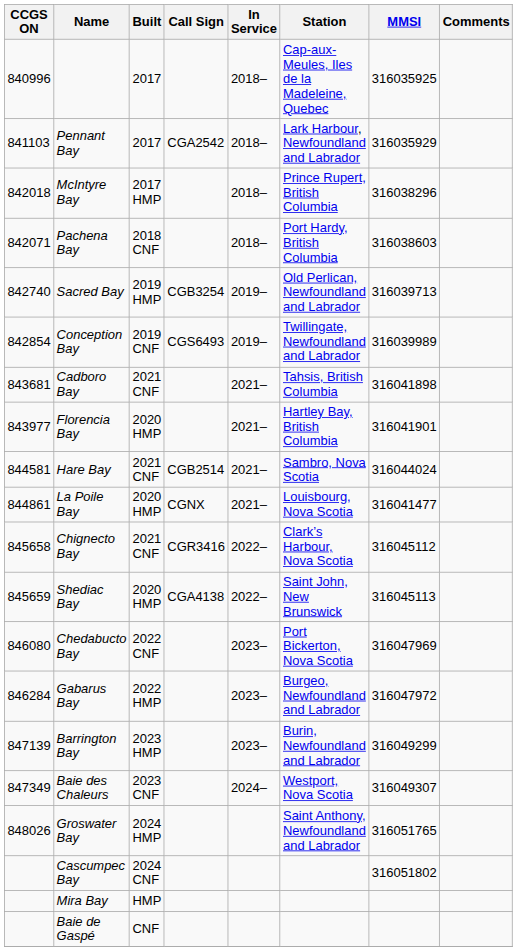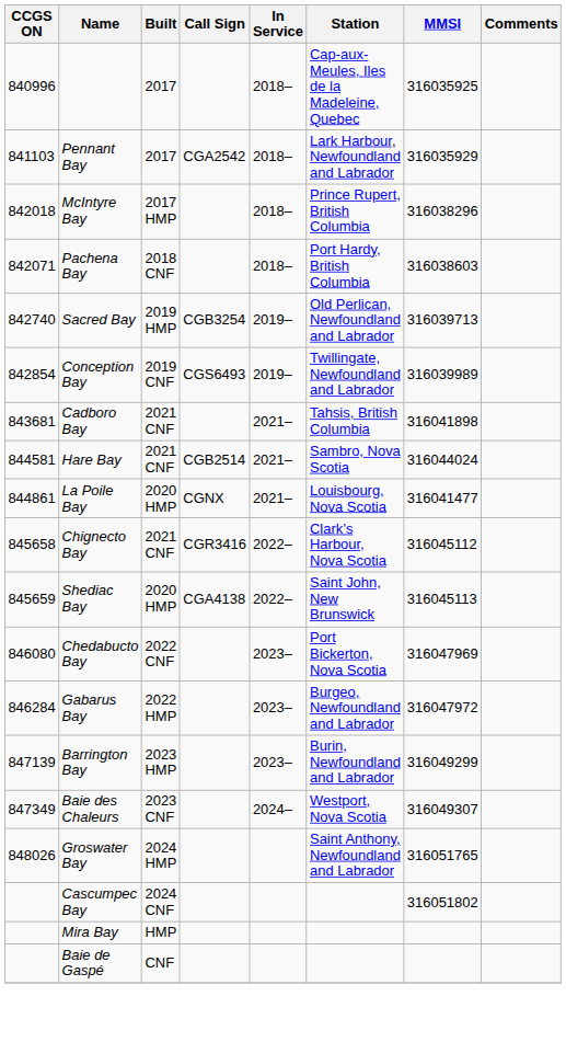- row: 843977 | Florencia Bay | 2020 HMP | 2021– | Hartley Bay, British Columbia | 316041901
